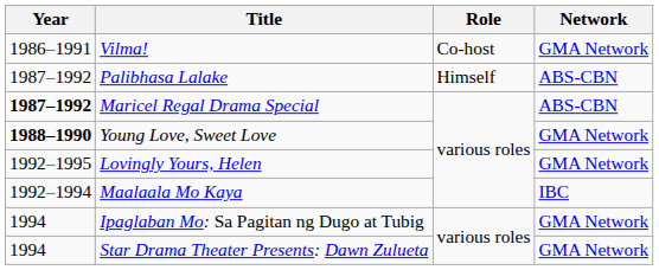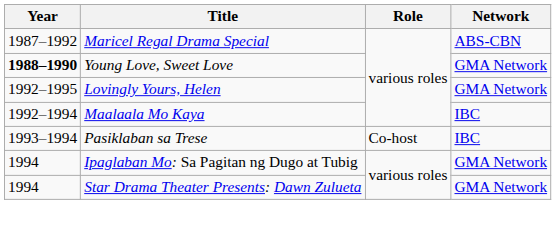- row: 1986–1991 | Vilma! | Co-host | GMA Network
- row: 1987–1992 | Palibhasa Lalake | Himself | ABS-CBN
Maricel Regal Drama Special | Year: bold -> normal
+ row: 1993–1994 | Pasiklaban sa Trese | Co-host | IBC
